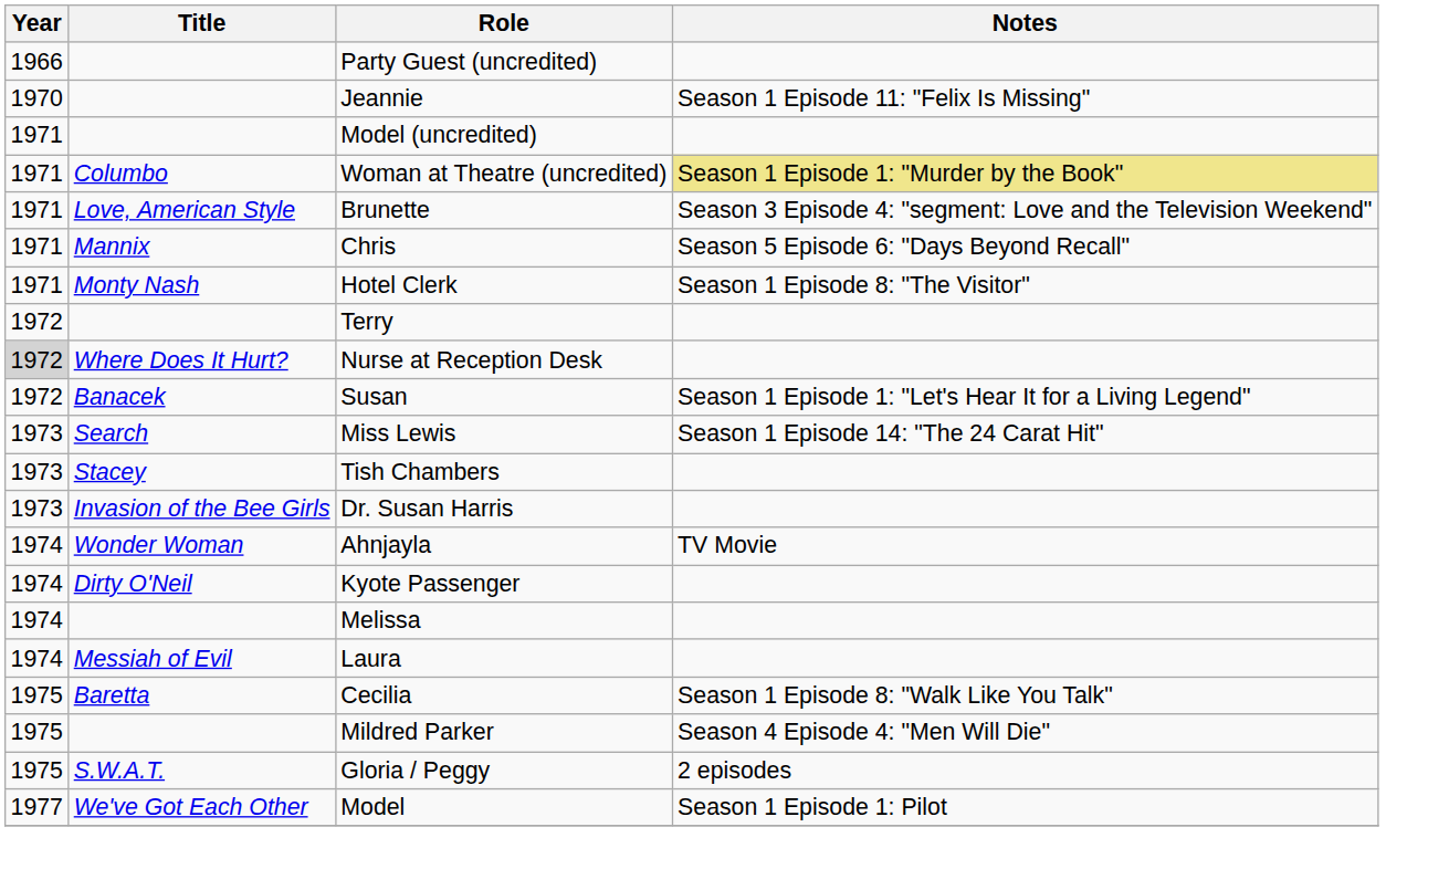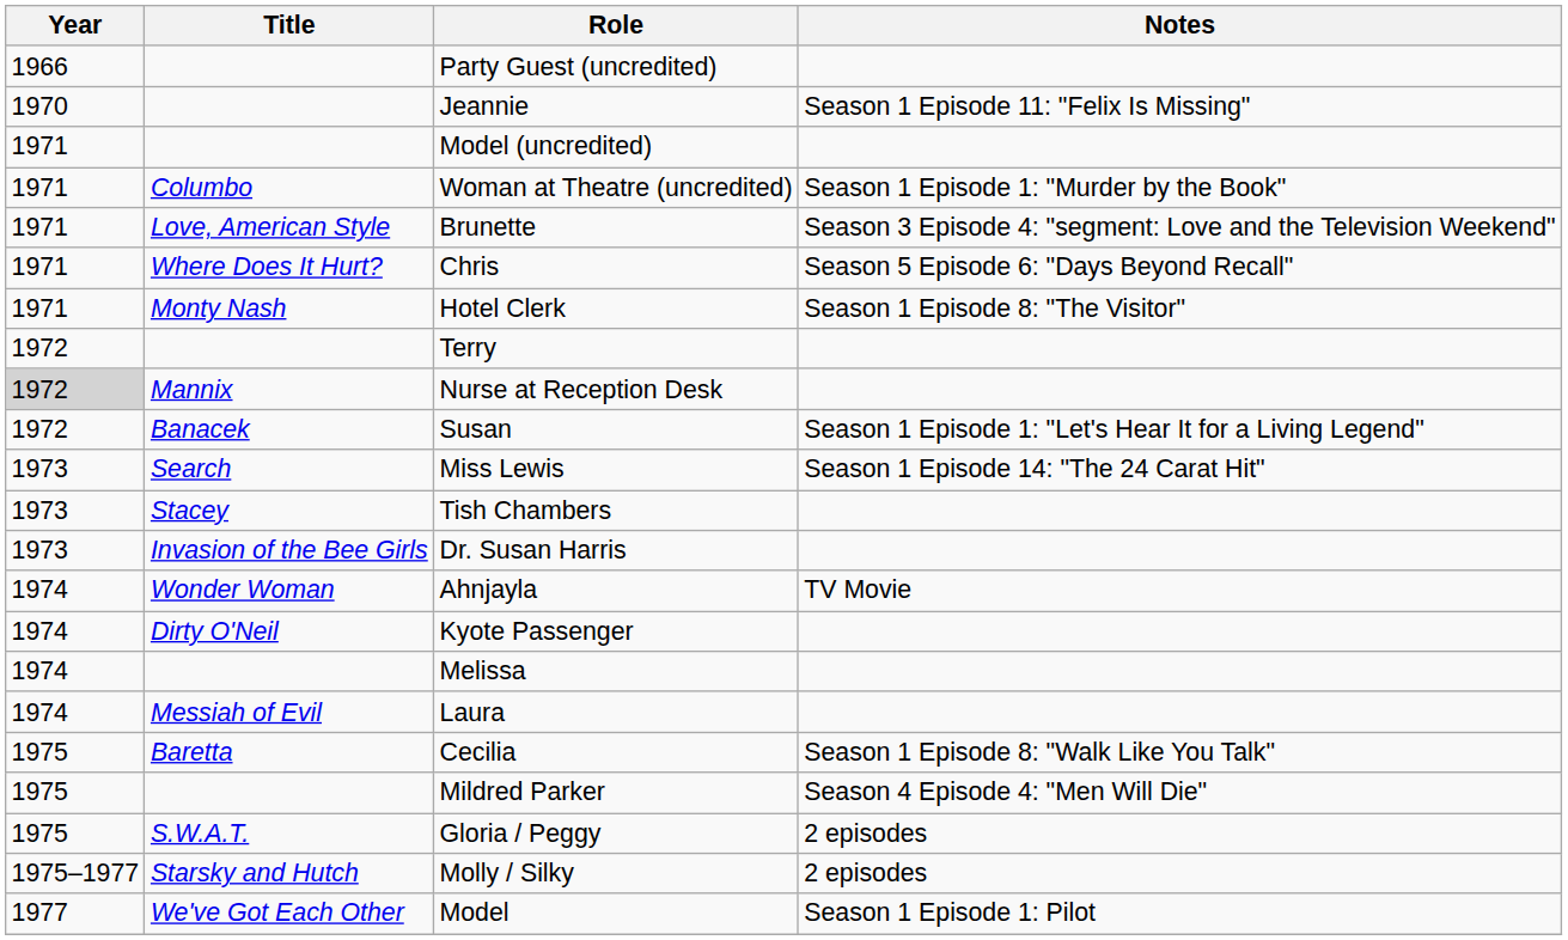Woman at Theatre (uncredited) | Notes: khaki background -> no background
Chris | Title: Mannix -> Where Does It Hurt?
Nurse at Reception Desk | Title: Where Does It Hurt? -> Mannix
+ row: 1975–1977 | Starsky and Hutch | Molly / Silky | 2 episodes
